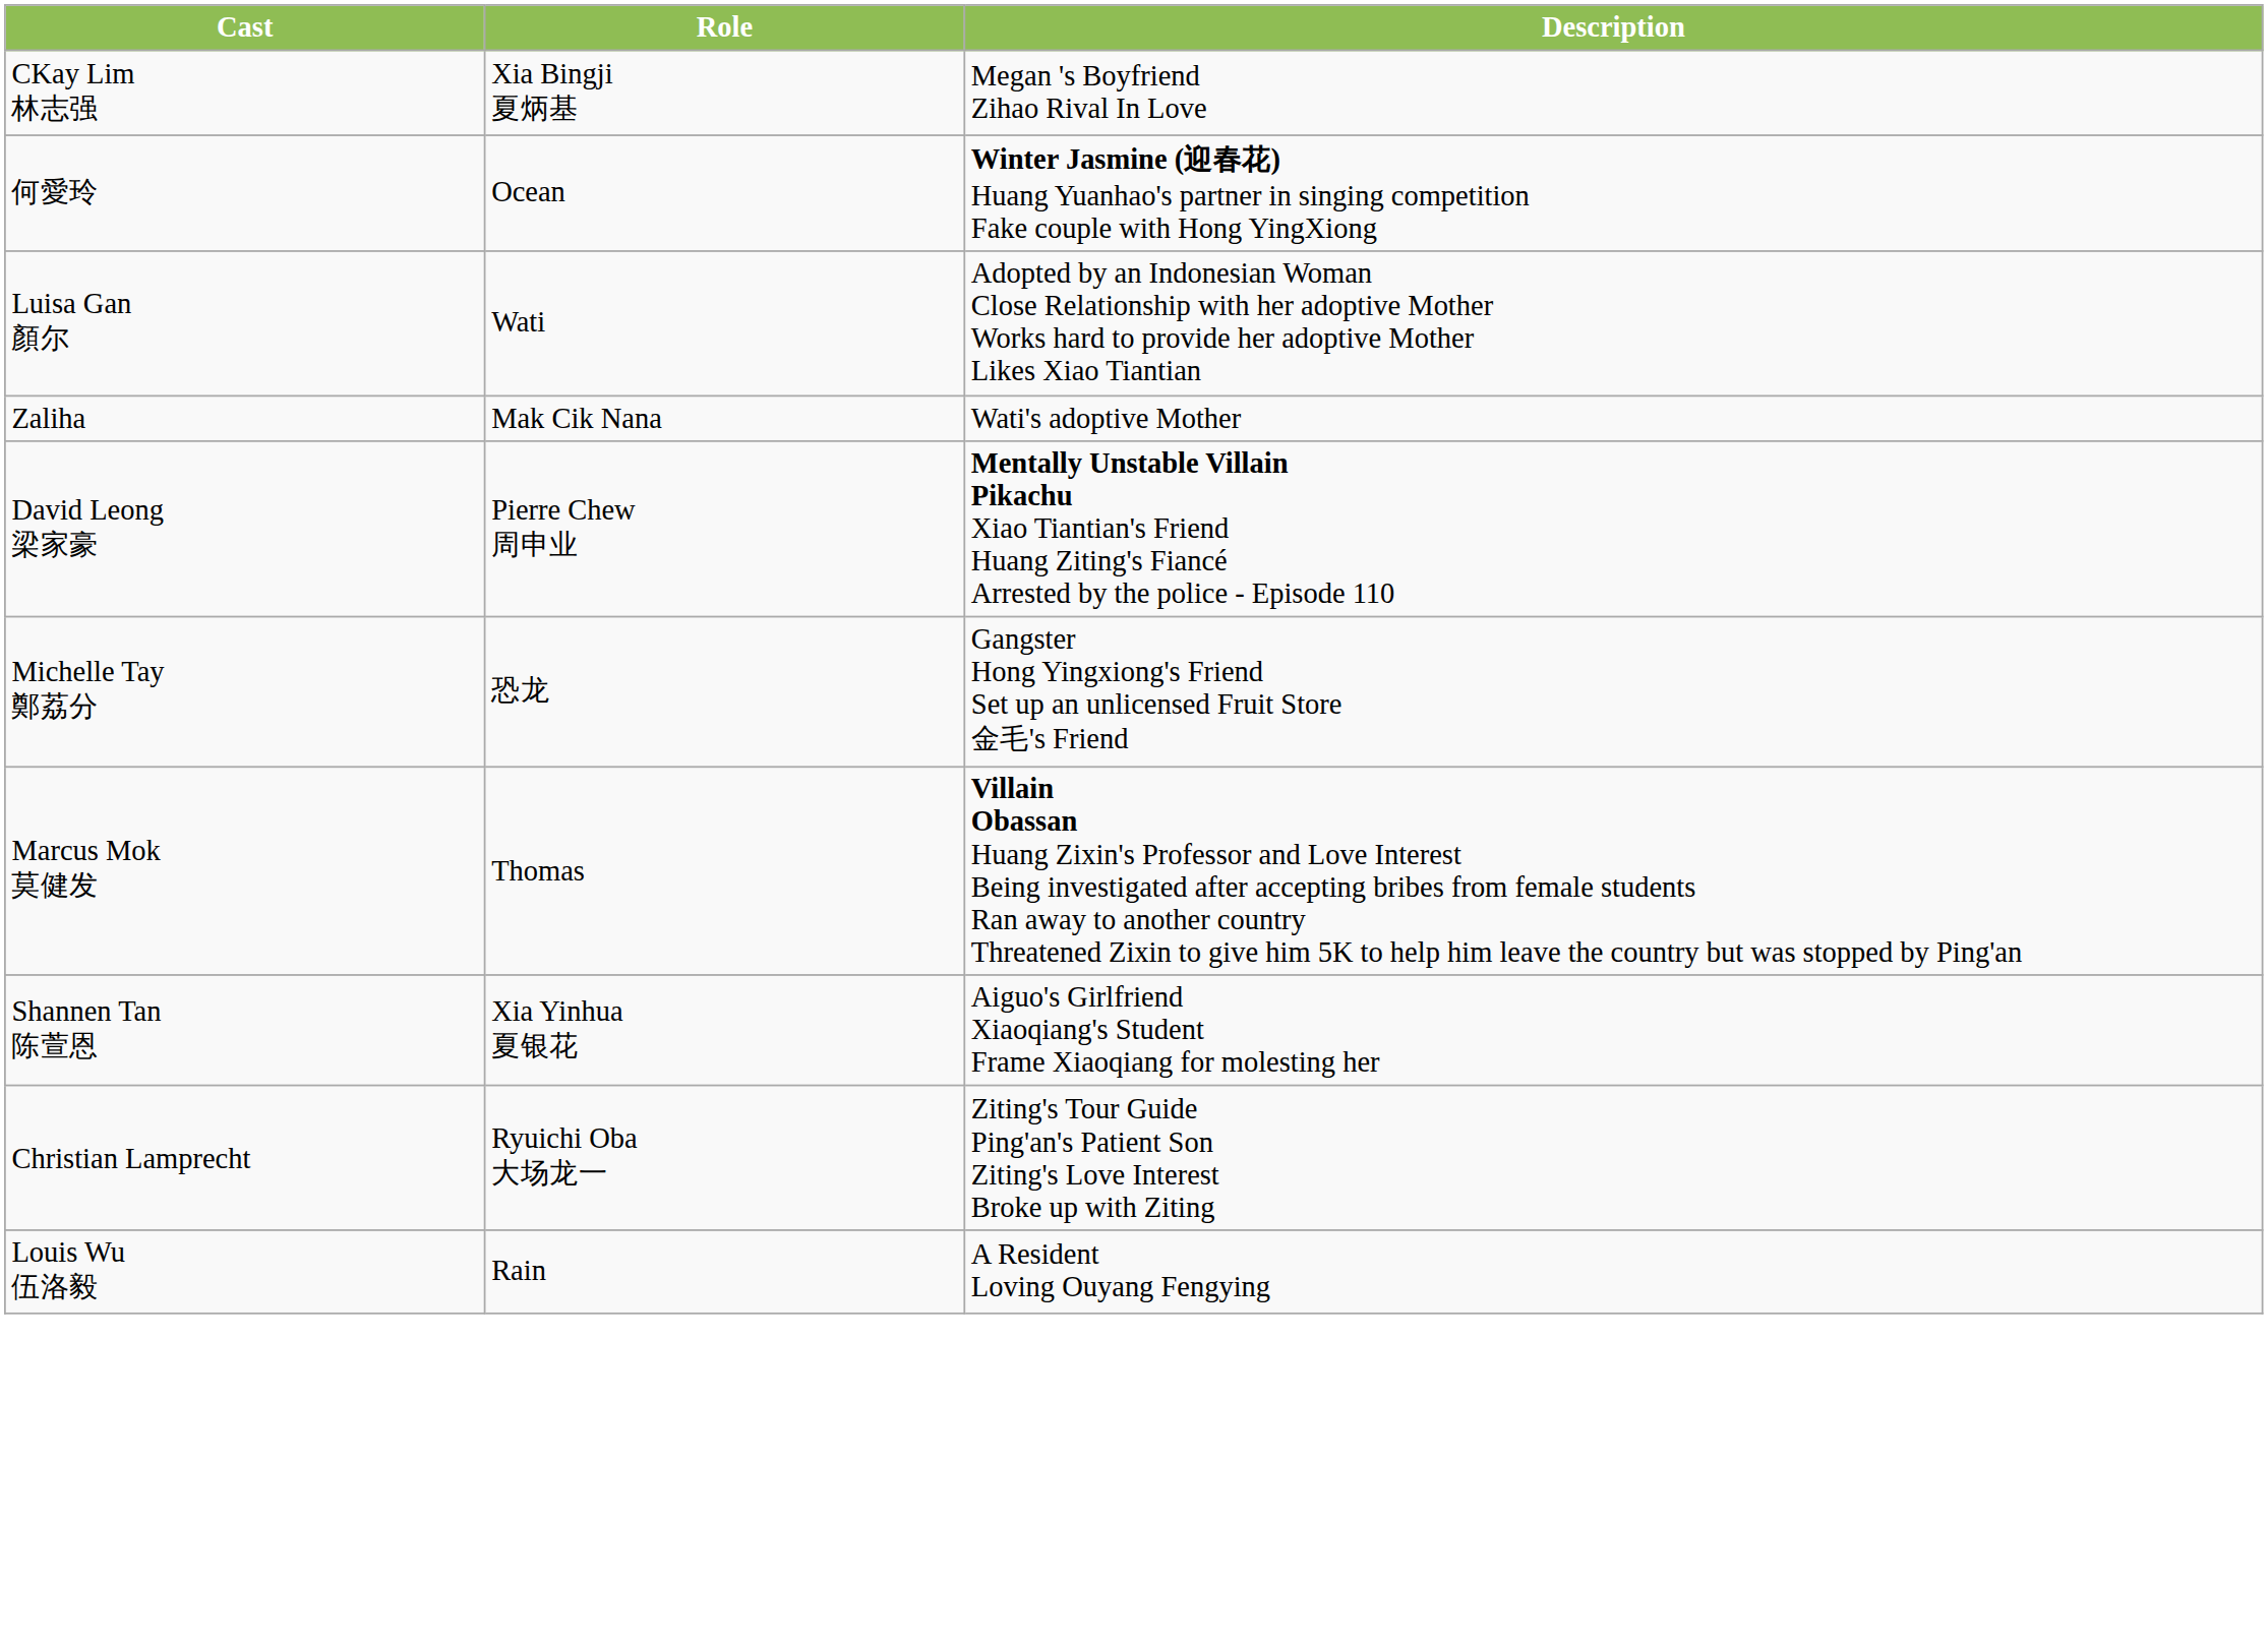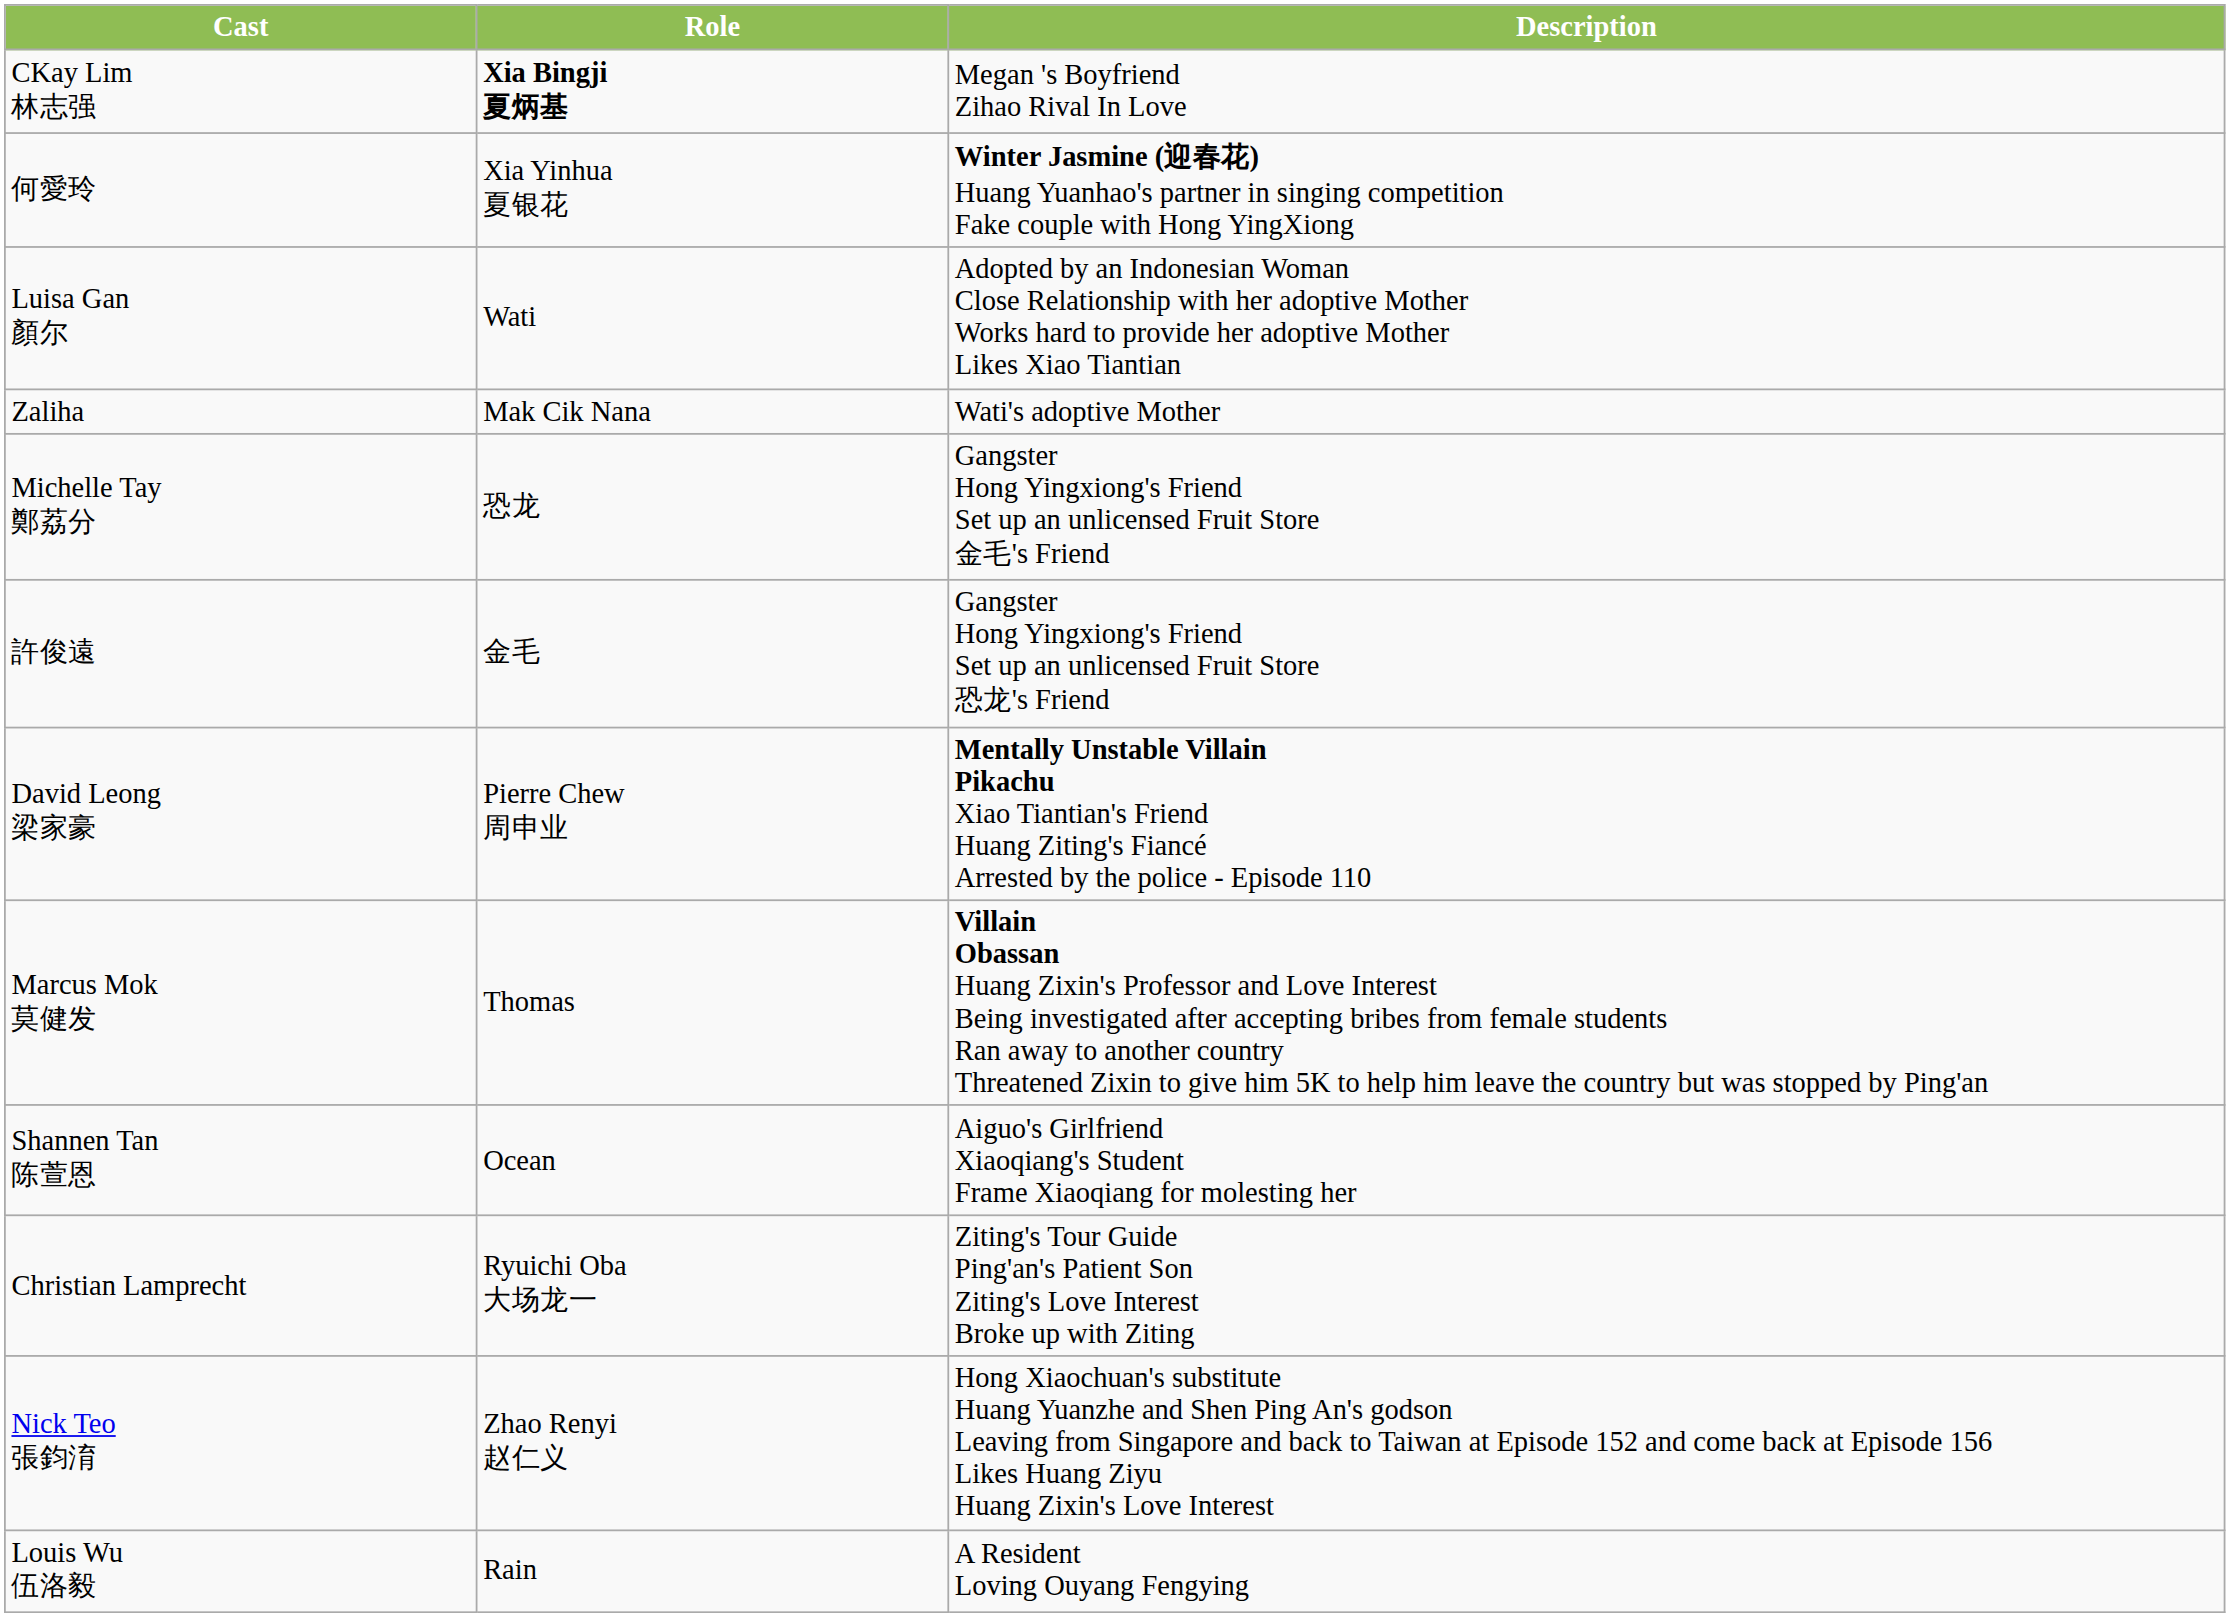CKay Lim 林志强 | Role: normal -> bold
何愛玲 | Role: Ocean -> Xia Yinhua 夏银花
rows swapped: David Leong 梁家豪 <-> Michelle Tay 鄭荔分
+ row: 許俊遠 | 金毛 | Gangster Hong Yingxiong's Friend Set up an unlicensed Fruit Store 恐龙's Friend
Shannen Tan 陈萱恩 | Role: Xia Yinhua 夏银花 -> Ocean
+ row: Nick Teo 張鈞淯 | Zhao Renyi 赵仁义 | Hong Xiaochuan's substitute Huang Yuanzhe and Shen Ping An's godson Leaving from Singapore and back to Taiwan at Episode 152 and come back at Episode 156 Likes Huang Ziyu Huang Zixin's Love Interest
